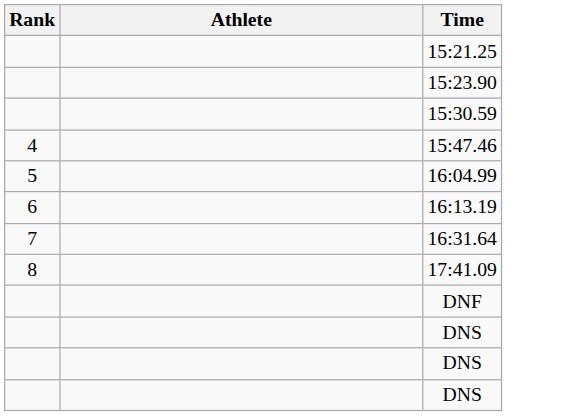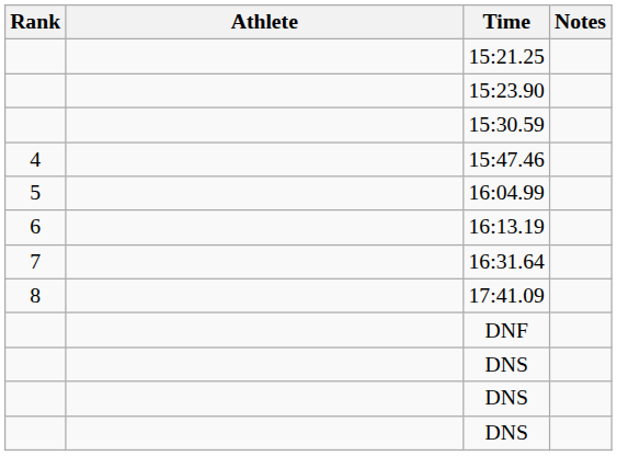+ column: Notes
